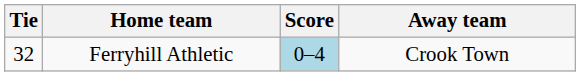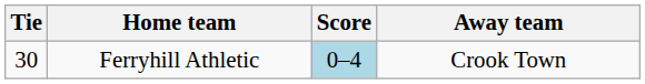Ferryhill Athletic | Tie: 32 -> 30
